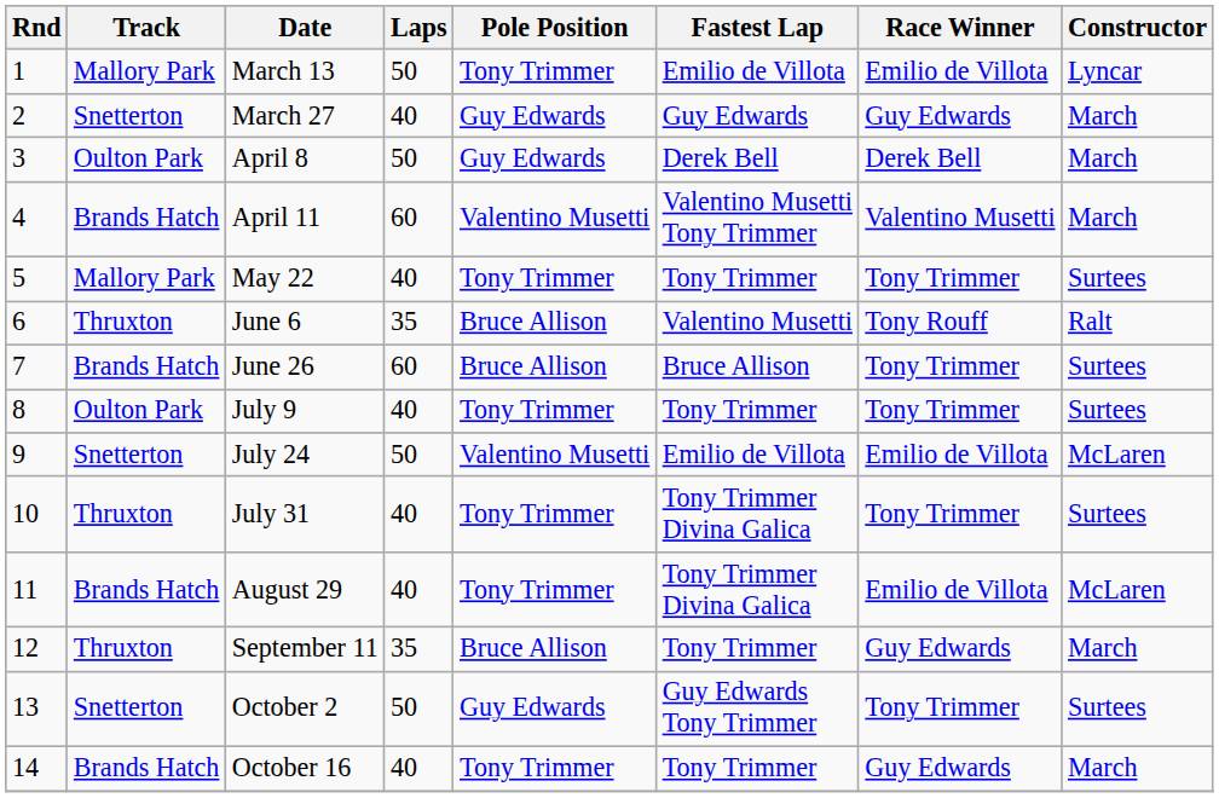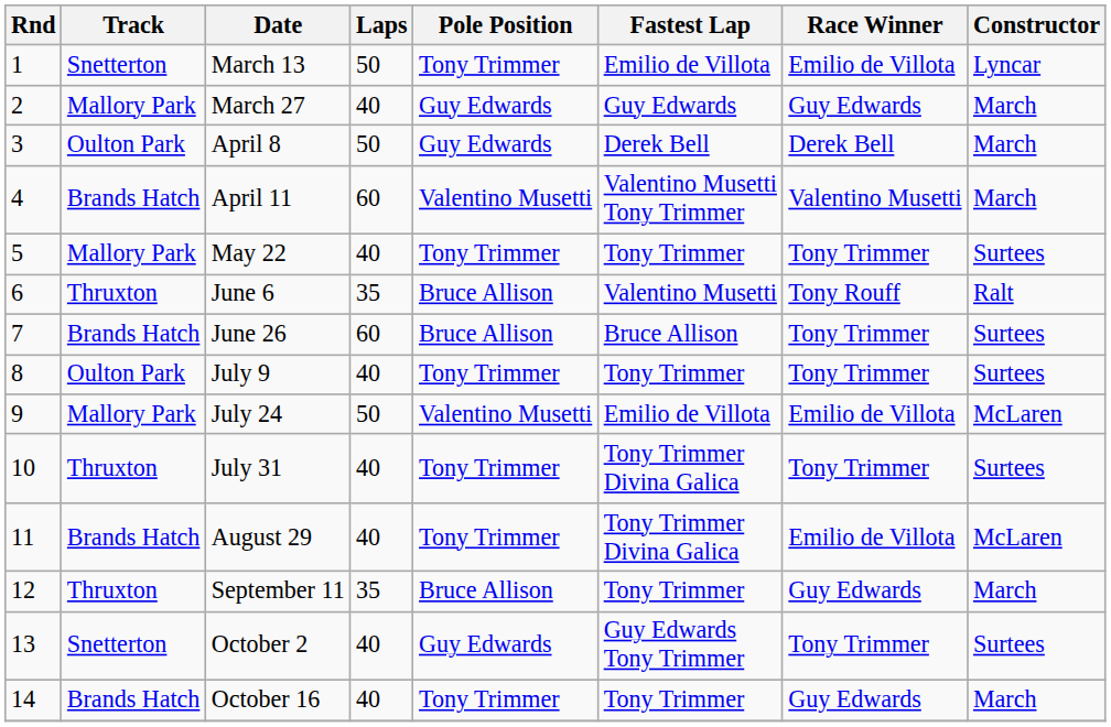March 13 | Track: Mallory Park -> Snetterton
March 27 | Track: Snetterton -> Mallory Park
July 24 | Track: Snetterton -> Mallory Park
October 2 | Laps: 50 -> 40
